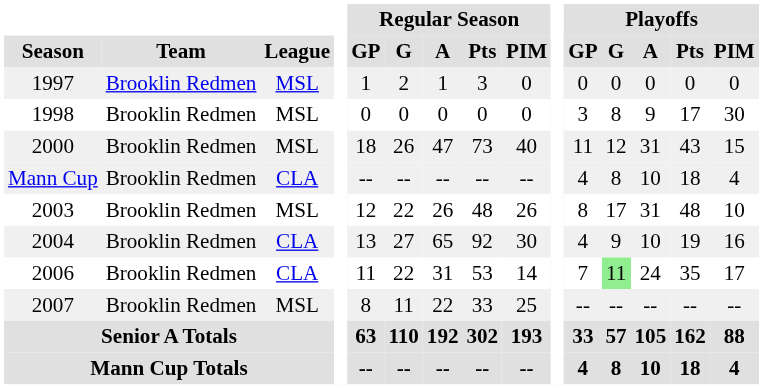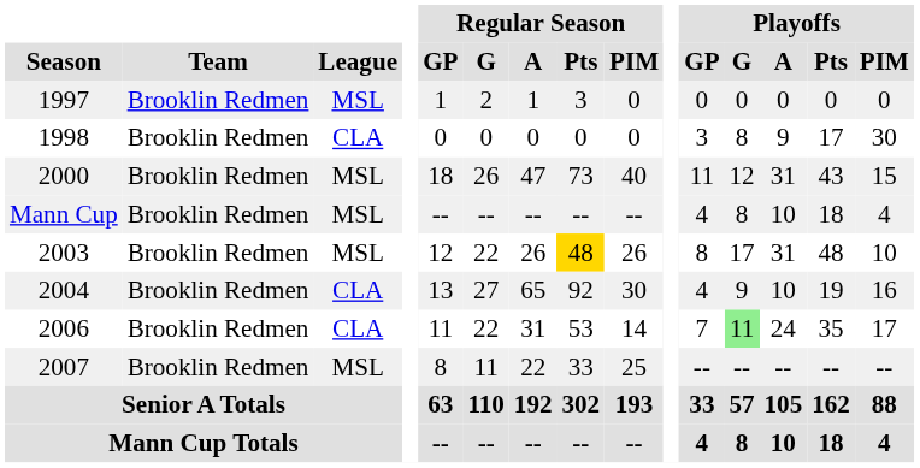1998 | League: MSL -> CLA
Mann Cup | League: CLA -> MSL
2003 | Regular Season / Pts: no background -> gold background
